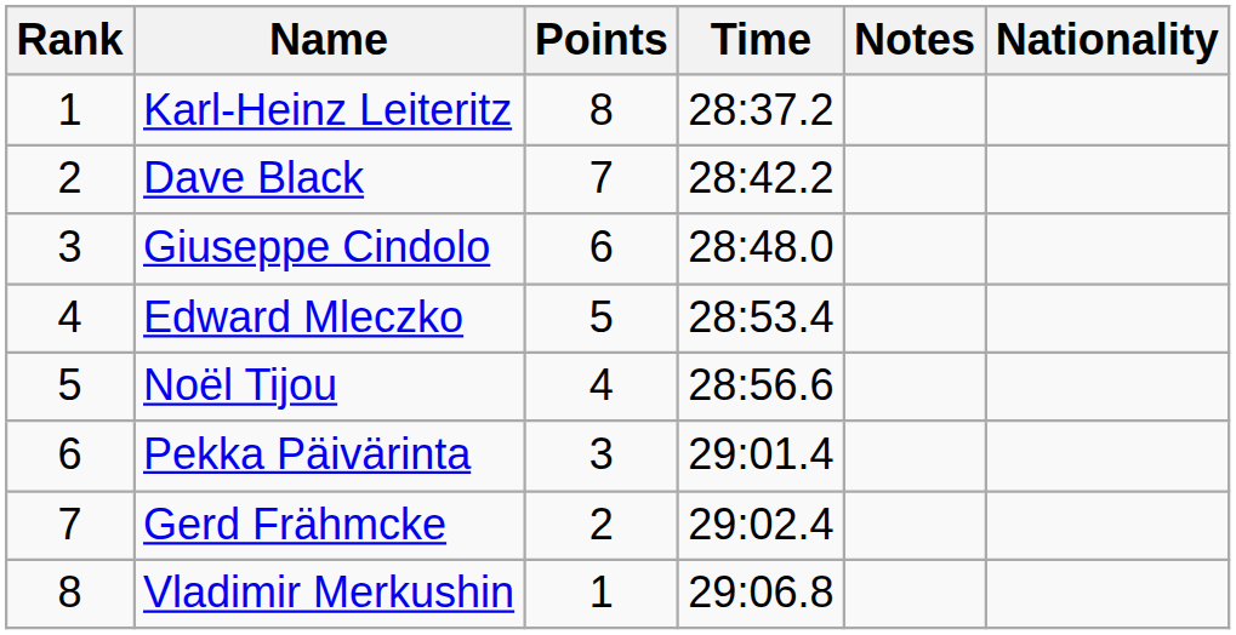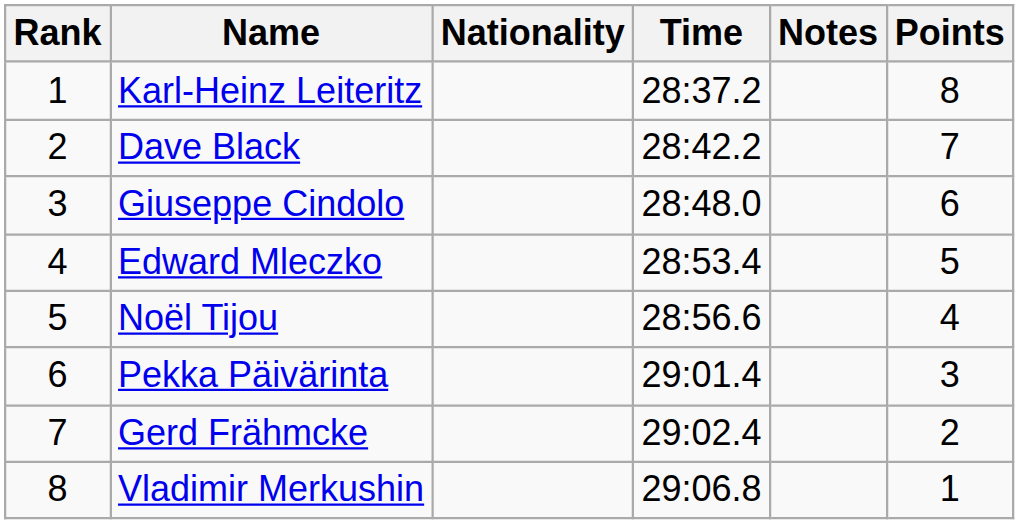columns swapped: Nationality <-> Points
